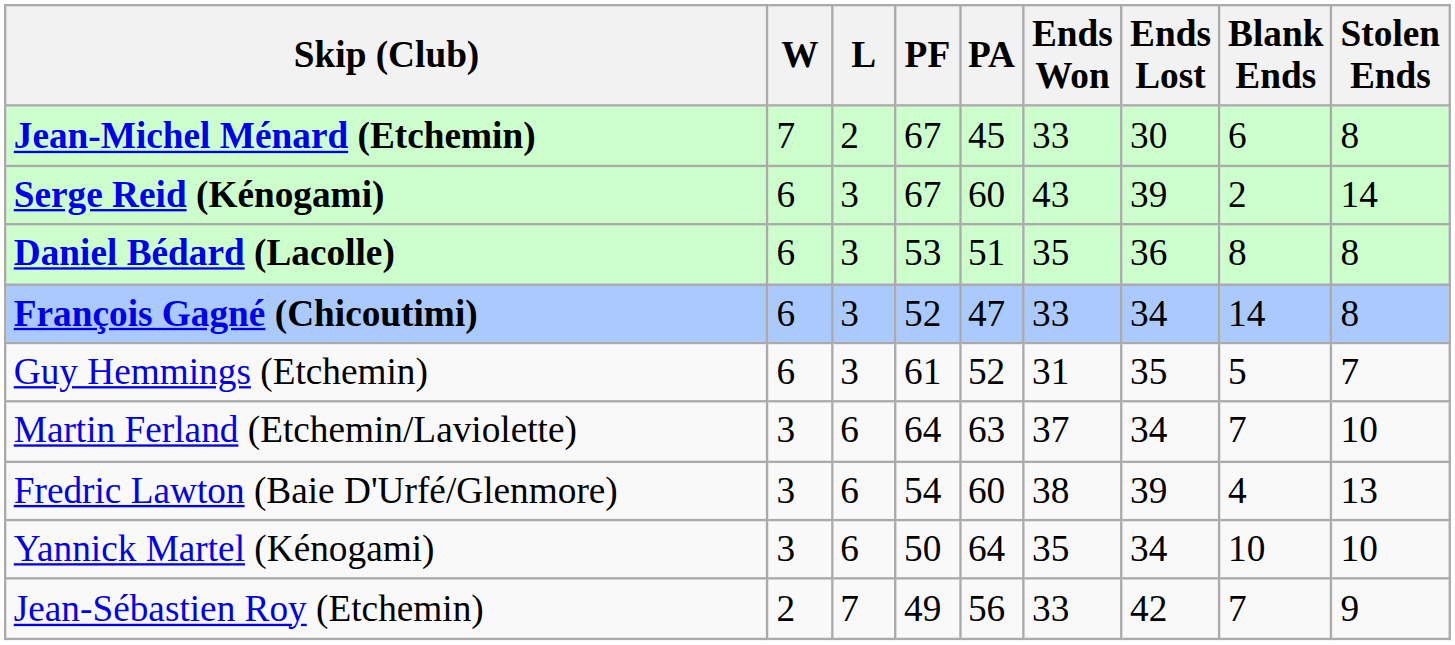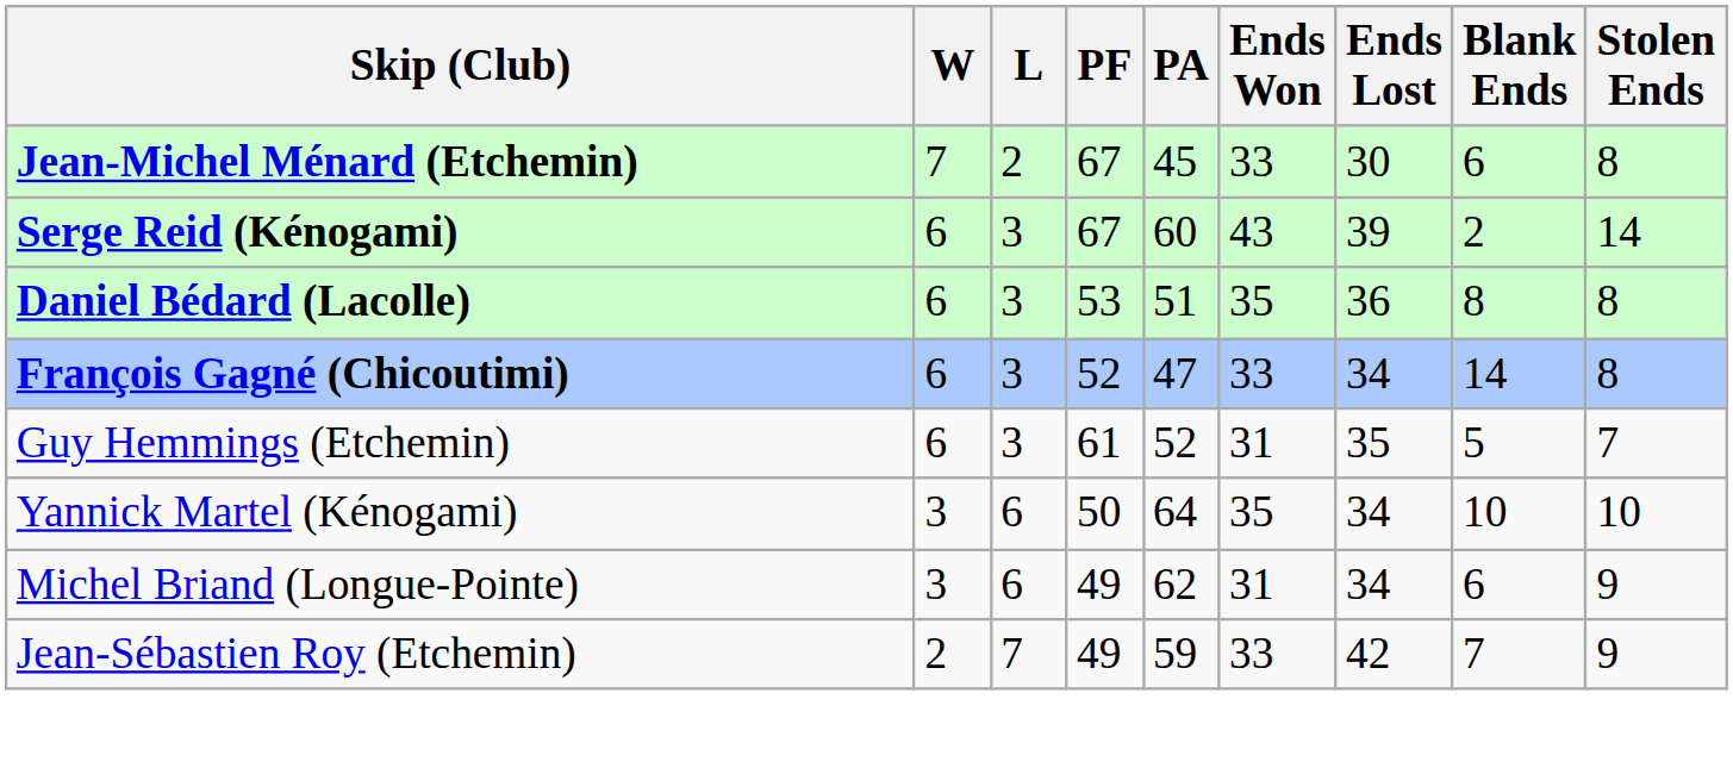- row: Martin Ferland (Etchemin/Laviolette) | 3 | 6 | 64 | 63 | 37 | 34 | 7 | 10
- row: Fredric Lawton (Baie D'Urfé/Glenmore) | 3 | 6 | 54 | 60 | 38 | 39 | 4 | 13
+ row: Michel Briand (Longue-Pointe) | 3 | 6 | 49 | 62 | 31 | 34 | 6 | 9
Jean-Sébastien Roy (Etchemin) | PA: 56 -> 59
